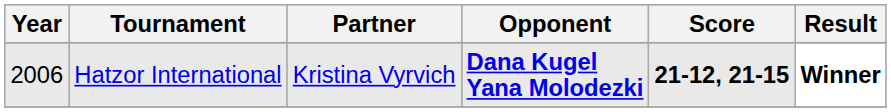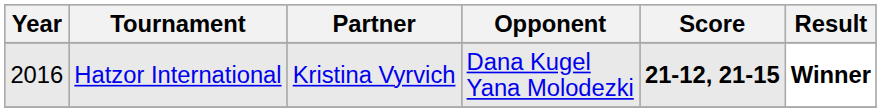Hatzor International | Year: 2006 -> 2016
Hatzor International | Opponent: bold -> normal
